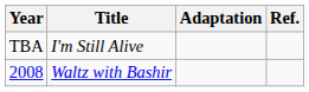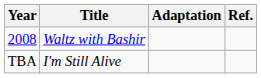rows swapped: 2008 <-> TBA
